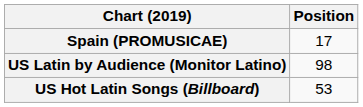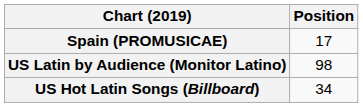US Hot Latin Songs (Billboard) | Position: 53 -> 34
